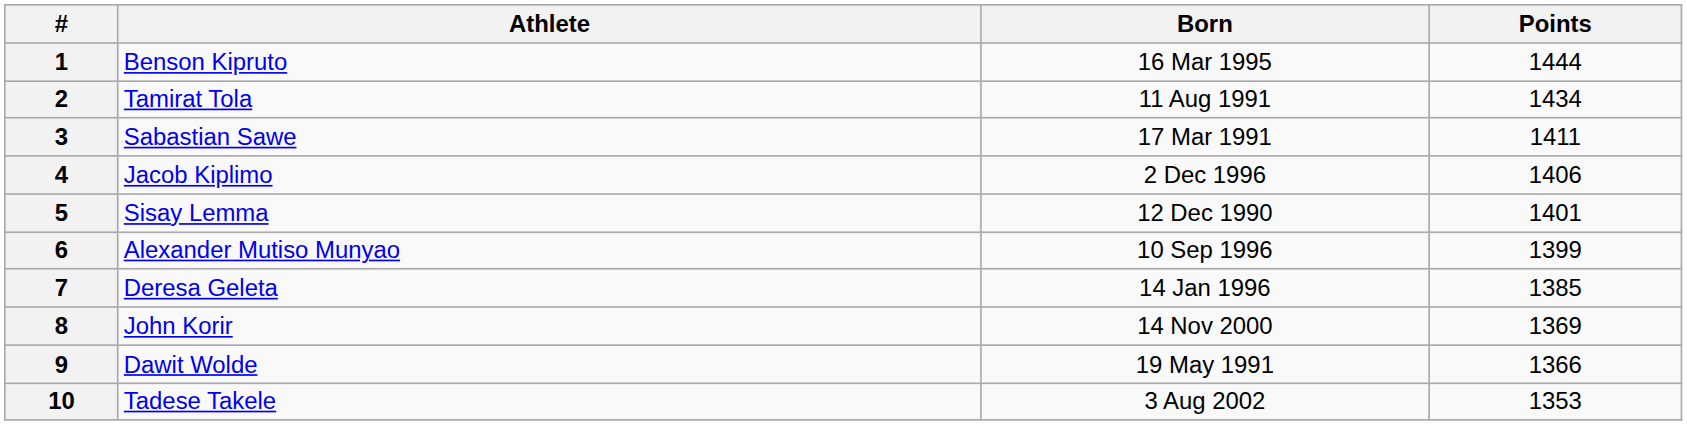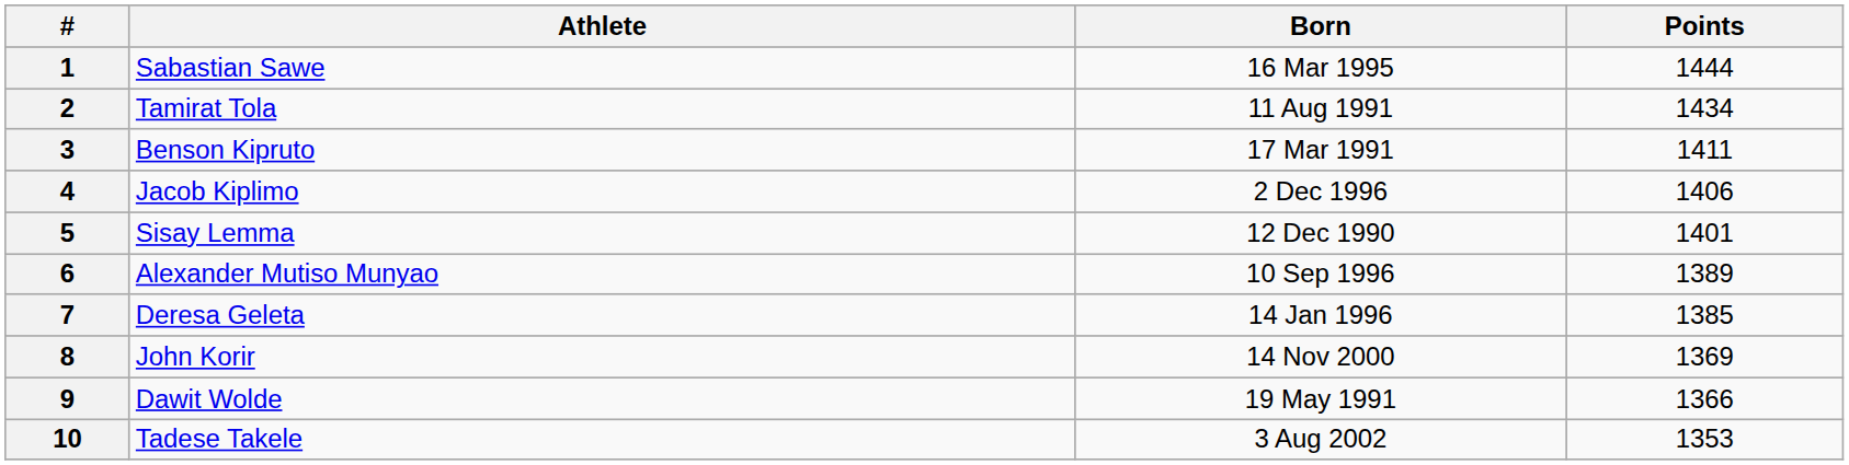1 | Athlete: Benson Kipruto -> Sabastian Sawe
3 | Athlete: Sabastian Sawe -> Benson Kipruto
6 | Points: 1399 -> 1389
